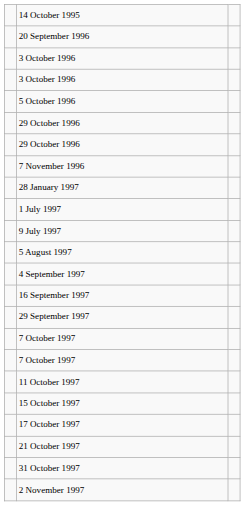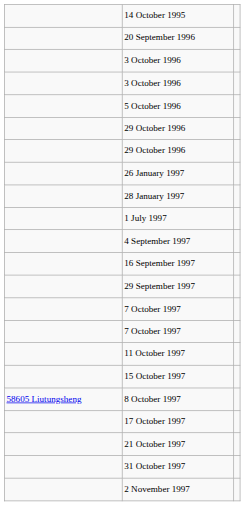- row: 7 November 1996
+ row: 26 January 1997
- row: 9 July 1997
- row: 5 August 1997
+ row: 58605 Liutungsheng | 8 October 1997
